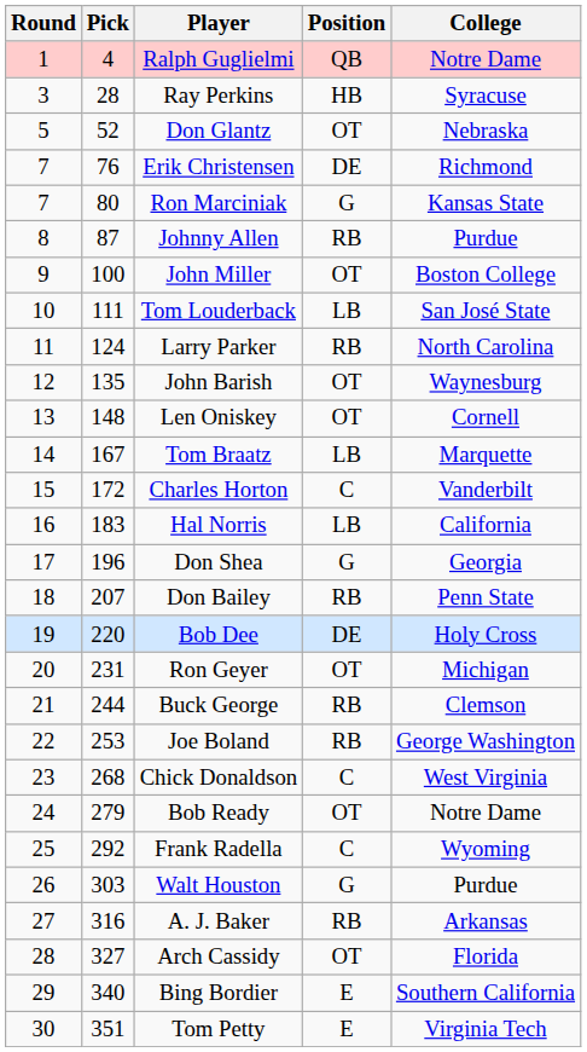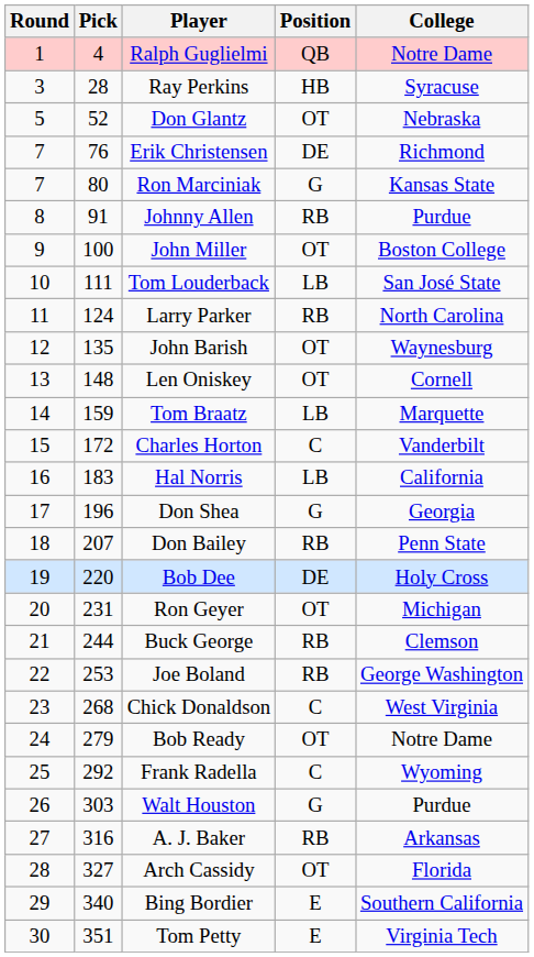Johnny Allen | Pick: 87 -> 91
Tom Braatz | Pick: 167 -> 159
